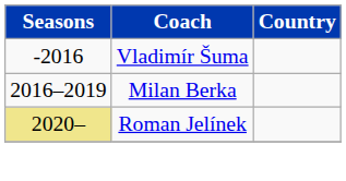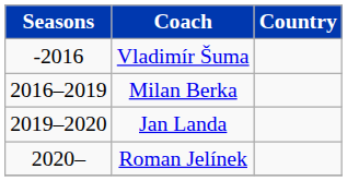+ row: 2019–2020 | Jan Landa
Roman Jelínek | Seasons: khaki background -> no background
